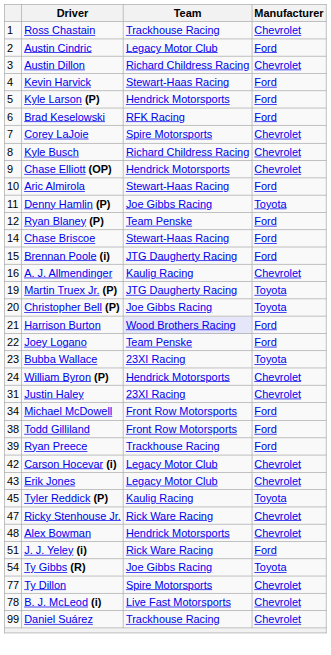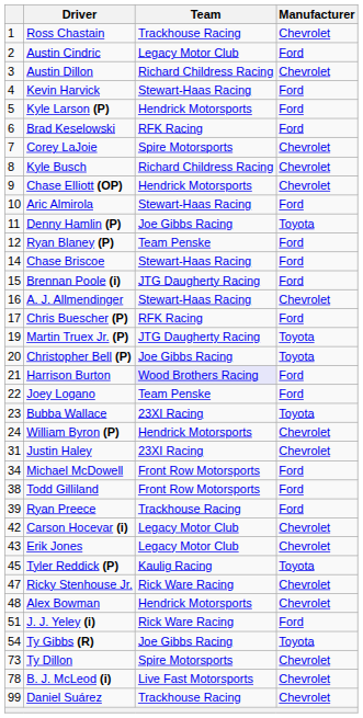A. J. Allmendinger | Team: Kaulig Racing -> Stewart-Haas Racing
+ row: 17 | Chris Buescher (P) | RFK Racing | Ford
Ty Dillon | column 1: 77 -> 73
